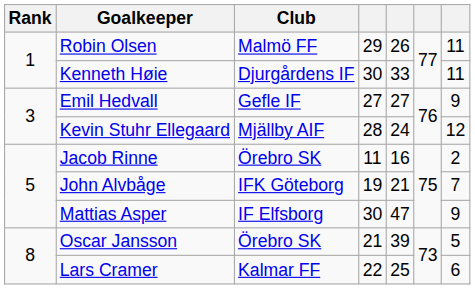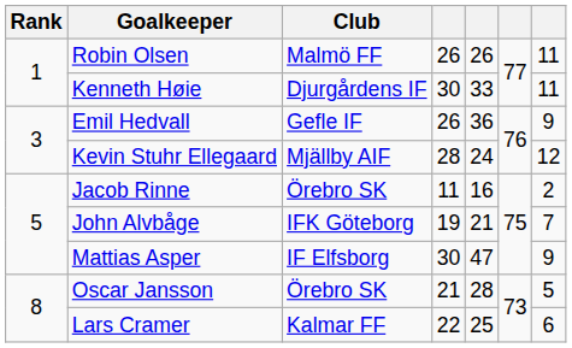Robin Olsen | column 4: 29 -> 26
Emil Hedvall | column 4: 27 -> 26
Emil Hedvall | column 5: 27 -> 36
Oscar Jansson | column 5: 39 -> 28
